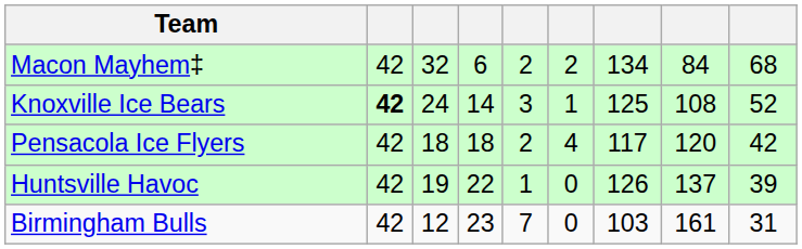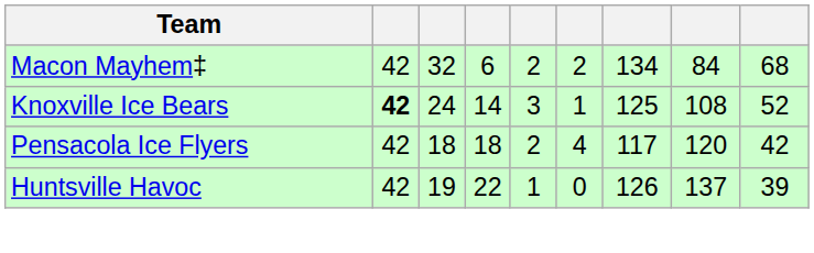- row: Birmingham Bulls | 42 | 12 | 23 | 7 | 0 | 103 | 161 | 31
